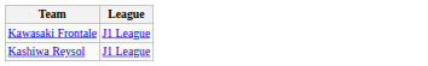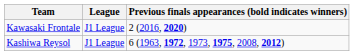+ column: Previous finals appearances (bold indicates winners) | 2 (2016, 2020) | 6 (1963, 1972, 1973, 1975, 2008, 2012)
